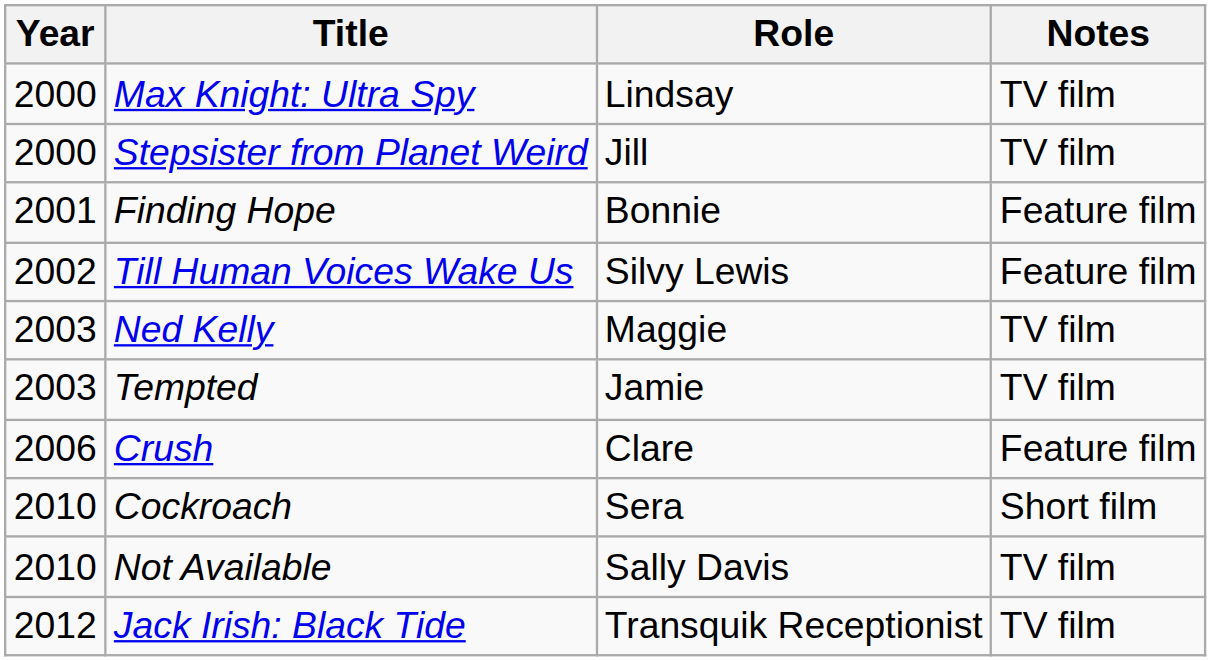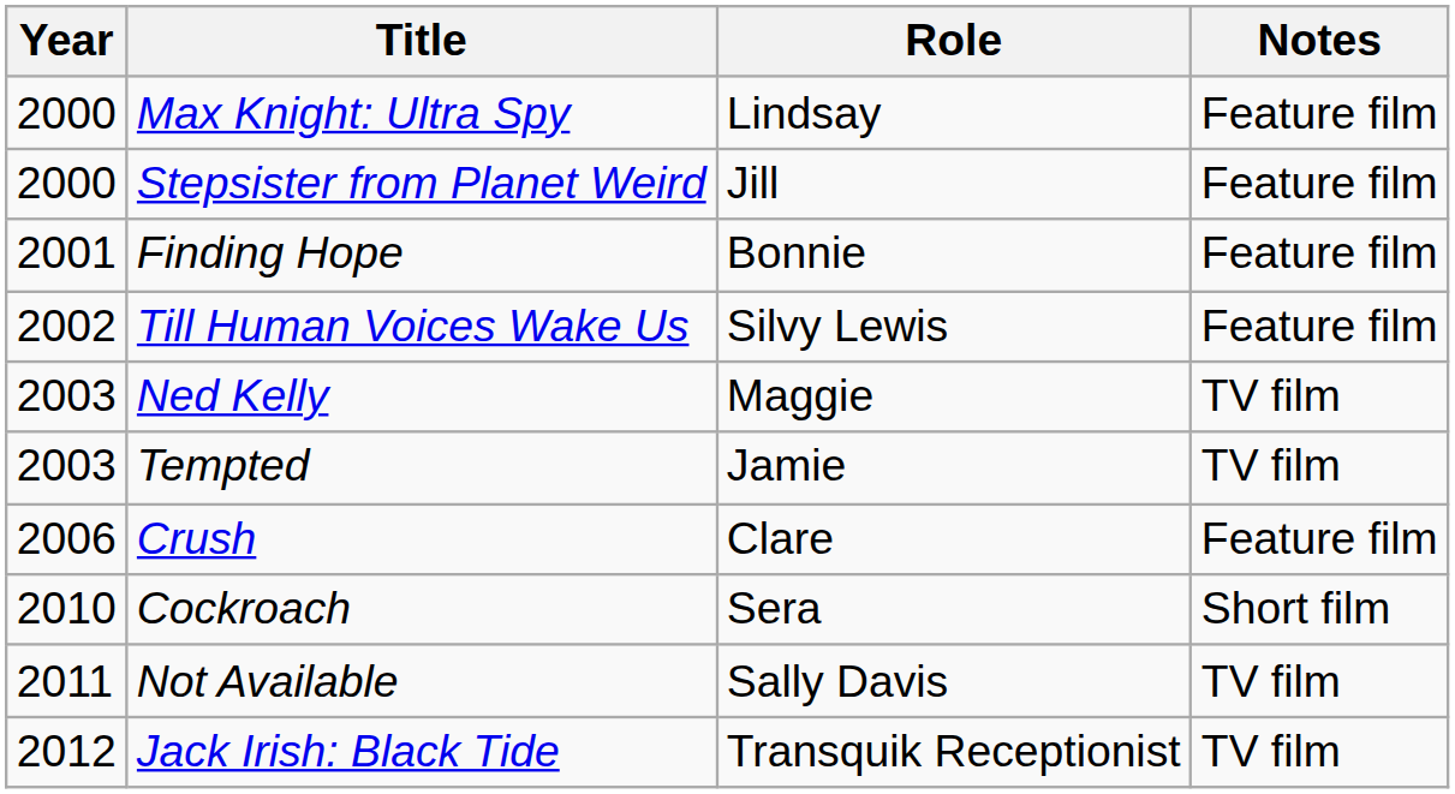Max Knight: Ultra Spy | Notes: TV film -> Feature film
Stepsister from Planet Weird | Notes: TV film -> Feature film
Not Available | Year: 2010 -> 2011
